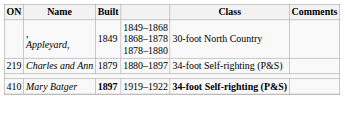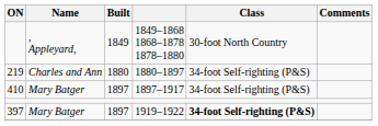1880–1897 | Built: 1879 -> 1880
+ row: 410 | Mary Batger | 1897 | 1897–1917 | 34-foot Self-righting (P&S)
1919–1922 | ON: 410 -> 397
1919–1922 | Built: bold -> normal
